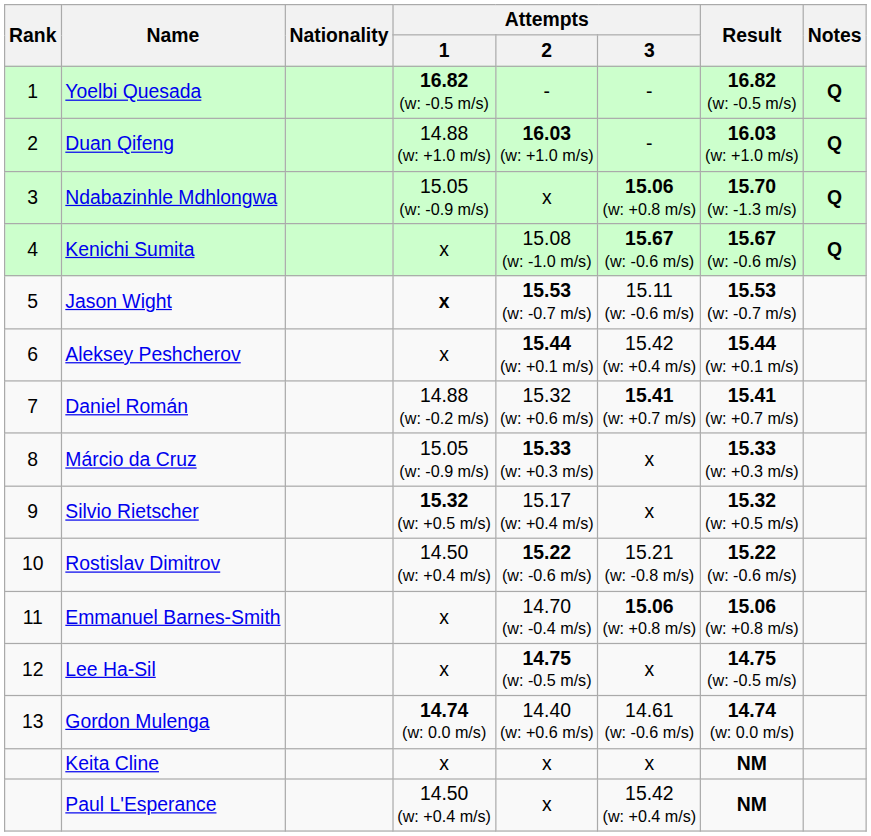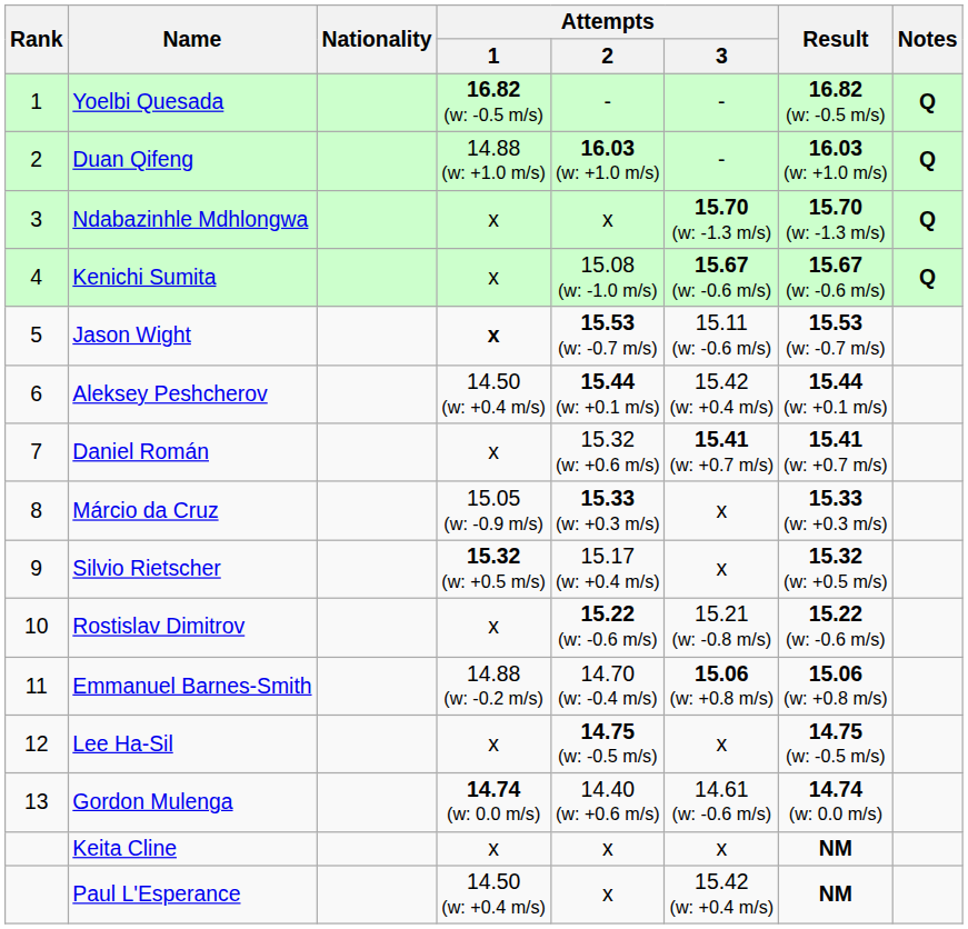Ndabazinhle Mdhlongwa | Attempts / 1: 15.05 (w: -0.9 m/s) -> x
Ndabazinhle Mdhlongwa | Attempts / 3: 15.06 (w: +0.8 m/s) -> 15.70 (w: -1.3 m/s)
Aleksey Peshcherov | Attempts / 1: x -> 14.50 (w: +0.4 m/s)
Daniel Román | Attempts / 1: 14.88 (w: -0.2 m/s) -> x
Rostislav Dimitrov | Attempts / 1: 14.50 (w: +0.4 m/s) -> x
Emmanuel Barnes-Smith | Attempts / 1: x -> 14.88 (w: -0.2 m/s)
